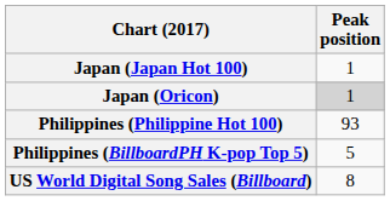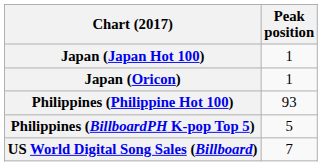Japan (Oricon) | Peak position: lightgrey background -> no background
US World Digital Song Sales (Billboard) | Peak position: 8 -> 7
